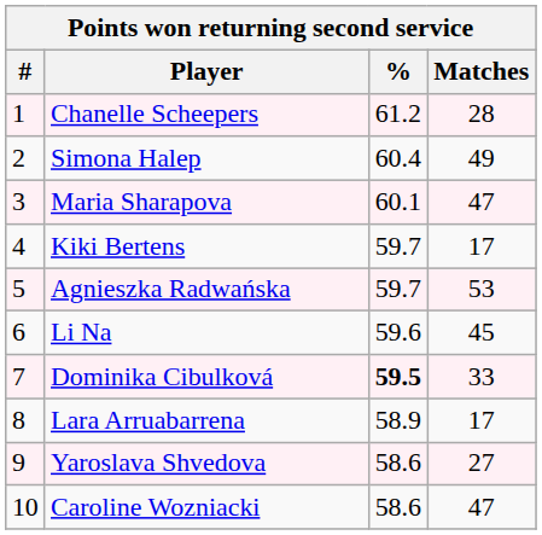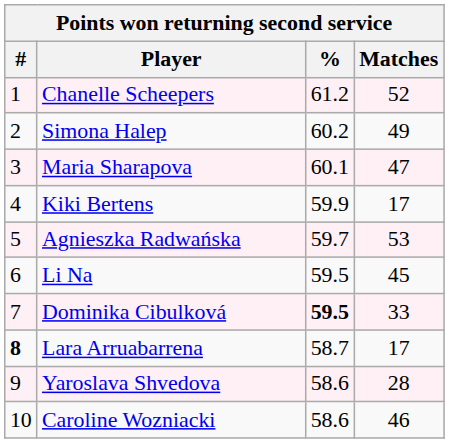Chanelle Scheepers | Matches: 28 -> 52
Simona Halep | %: 60.4 -> 60.2
Kiki Bertens | %: 59.7 -> 59.9
Li Na | %: 59.6 -> 59.5
Lara Arruabarrena | #: normal -> bold
Lara Arruabarrena | %: 58.9 -> 58.7
Yaroslava Shvedova | Matches: 27 -> 28
Caroline Wozniacki | Matches: 47 -> 46
